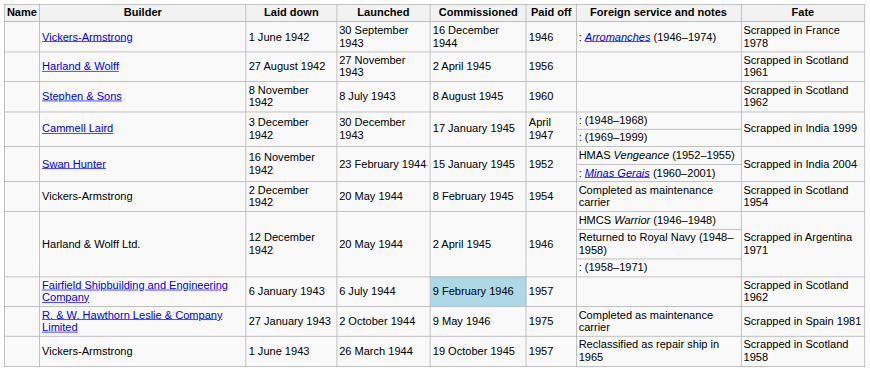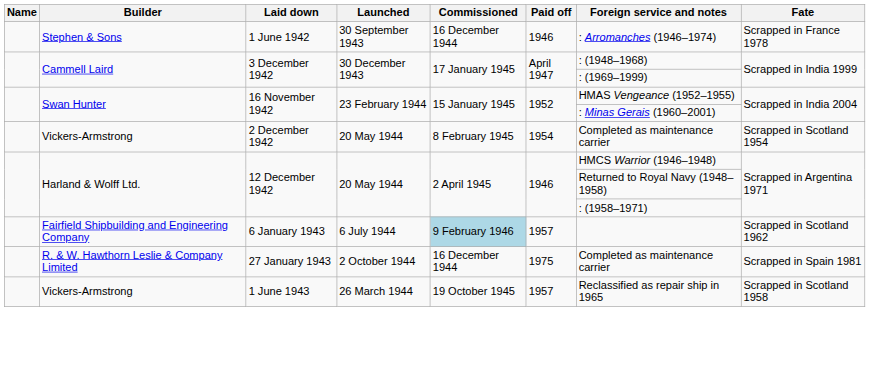1 June 1942 | Builder: Vickers-Armstrong -> Stephen & Sons
- row: Harland & Wolff | 27 August 1942 | 27 November 1943 | 2 April 1945 | 1956 | Scrapped in Scotland 1961
- row: Stephen & Sons | 8 November 1942 | 8 July 1943 | 8 August 1945 | 1960 | Scrapped in Scotland 1962
27 January 1943 | Commissioned: 9 May 1946 -> 16 December 1944
